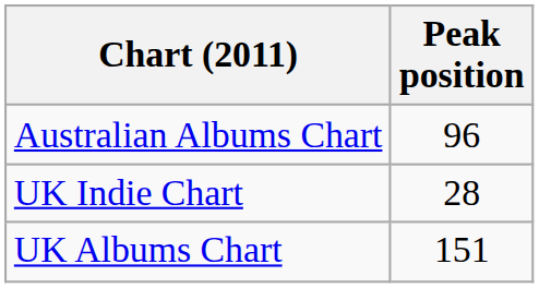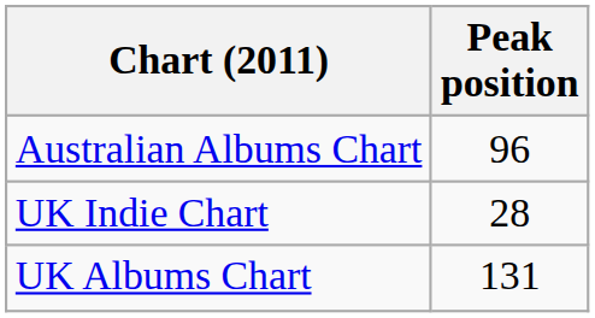UK Albums Chart | Peak position: 151 -> 131
